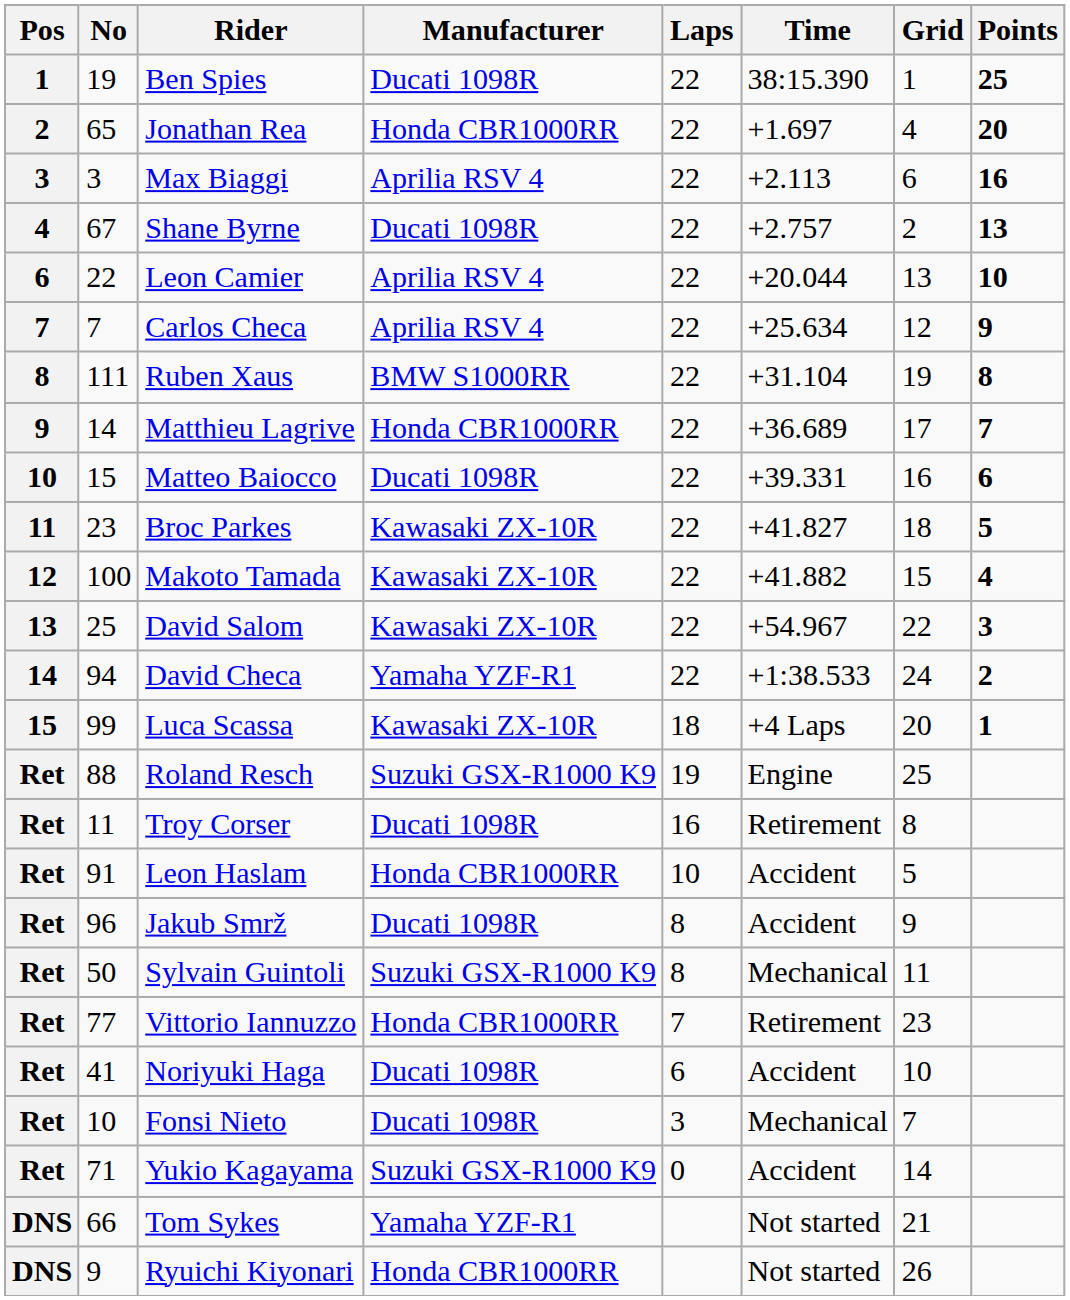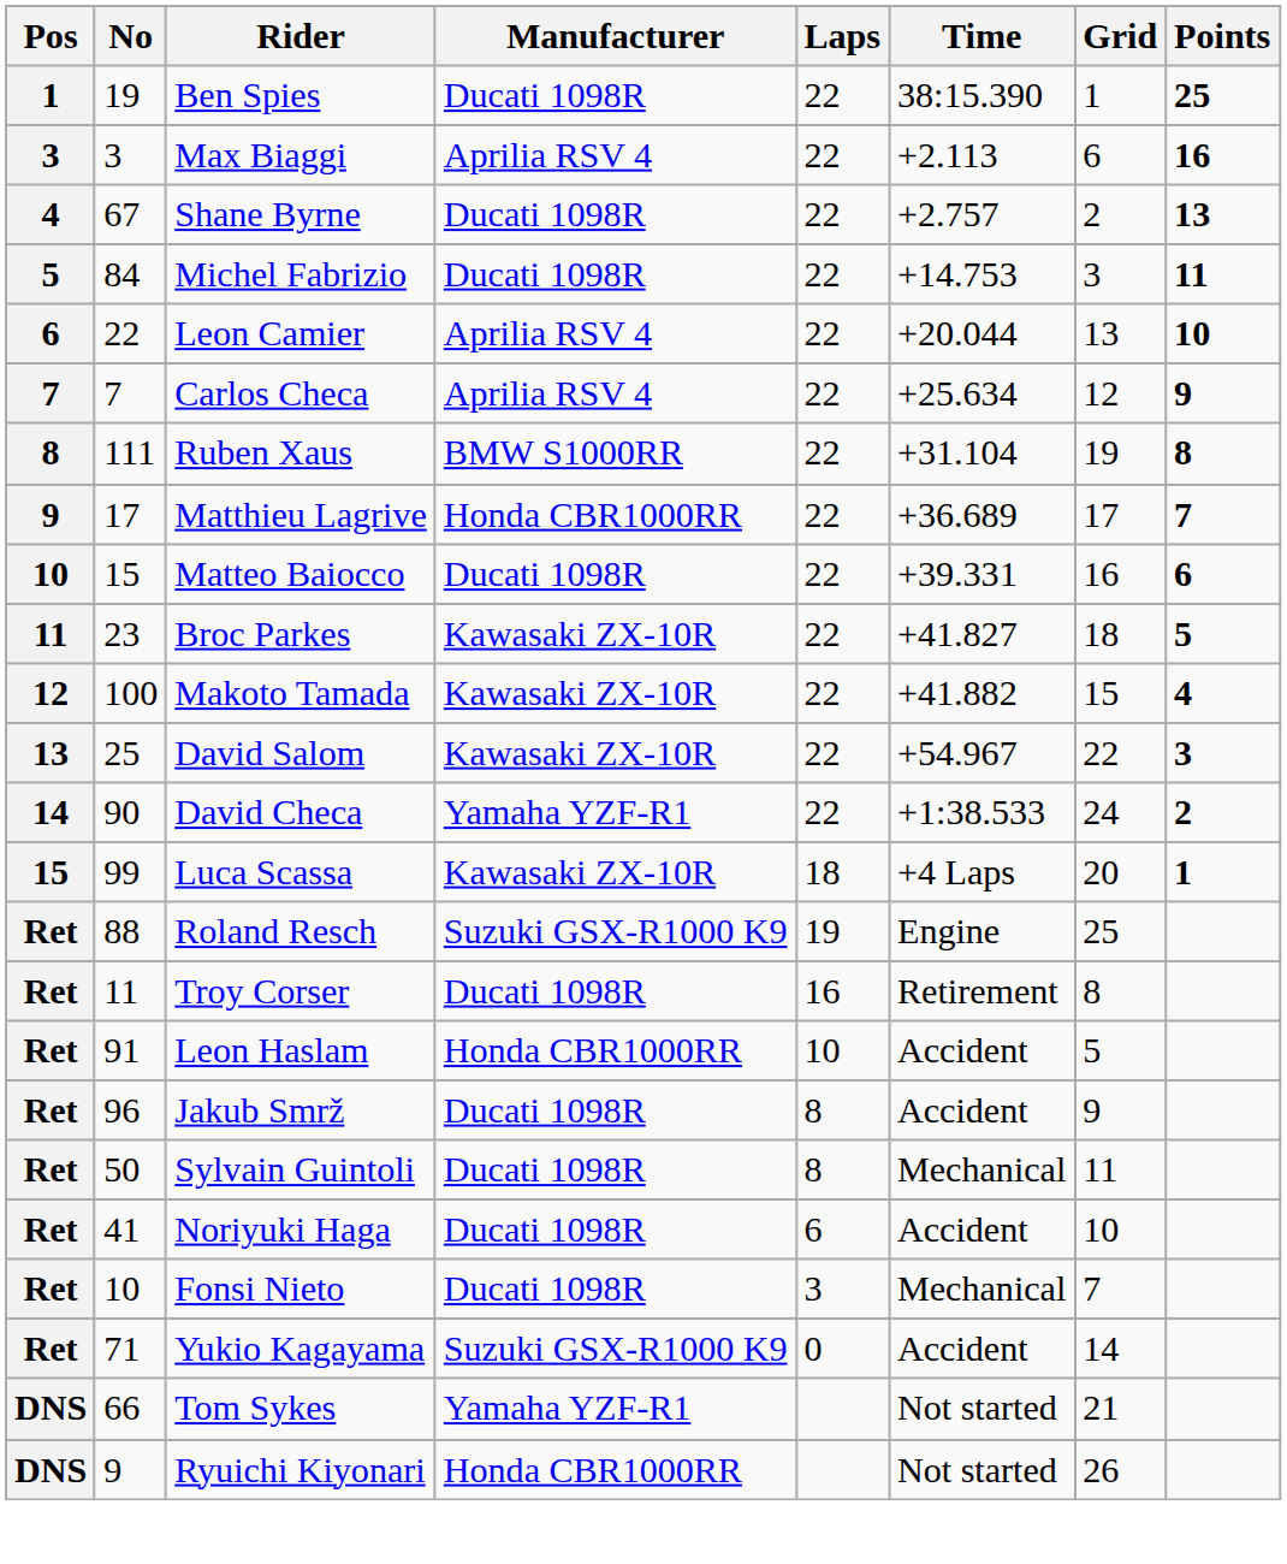- row: 2 | 65 | Jonathan Rea | Honda CBR1000RR | 22 | +1.697 | 4 | 20
+ row: 5 | 84 | Michel Fabrizio | Ducati 1098R | 22 | +14.753 | 3 | 11
Matthieu Lagrive | No: 14 -> 17
David Checa | No: 94 -> 90
Sylvain Guintoli | Manufacturer: Suzuki GSX-R1000 K9 -> Ducati 1098R
- row: Ret | 77 | Vittorio Iannuzzo | Honda CBR1000RR | 7 | Retirement | 23
